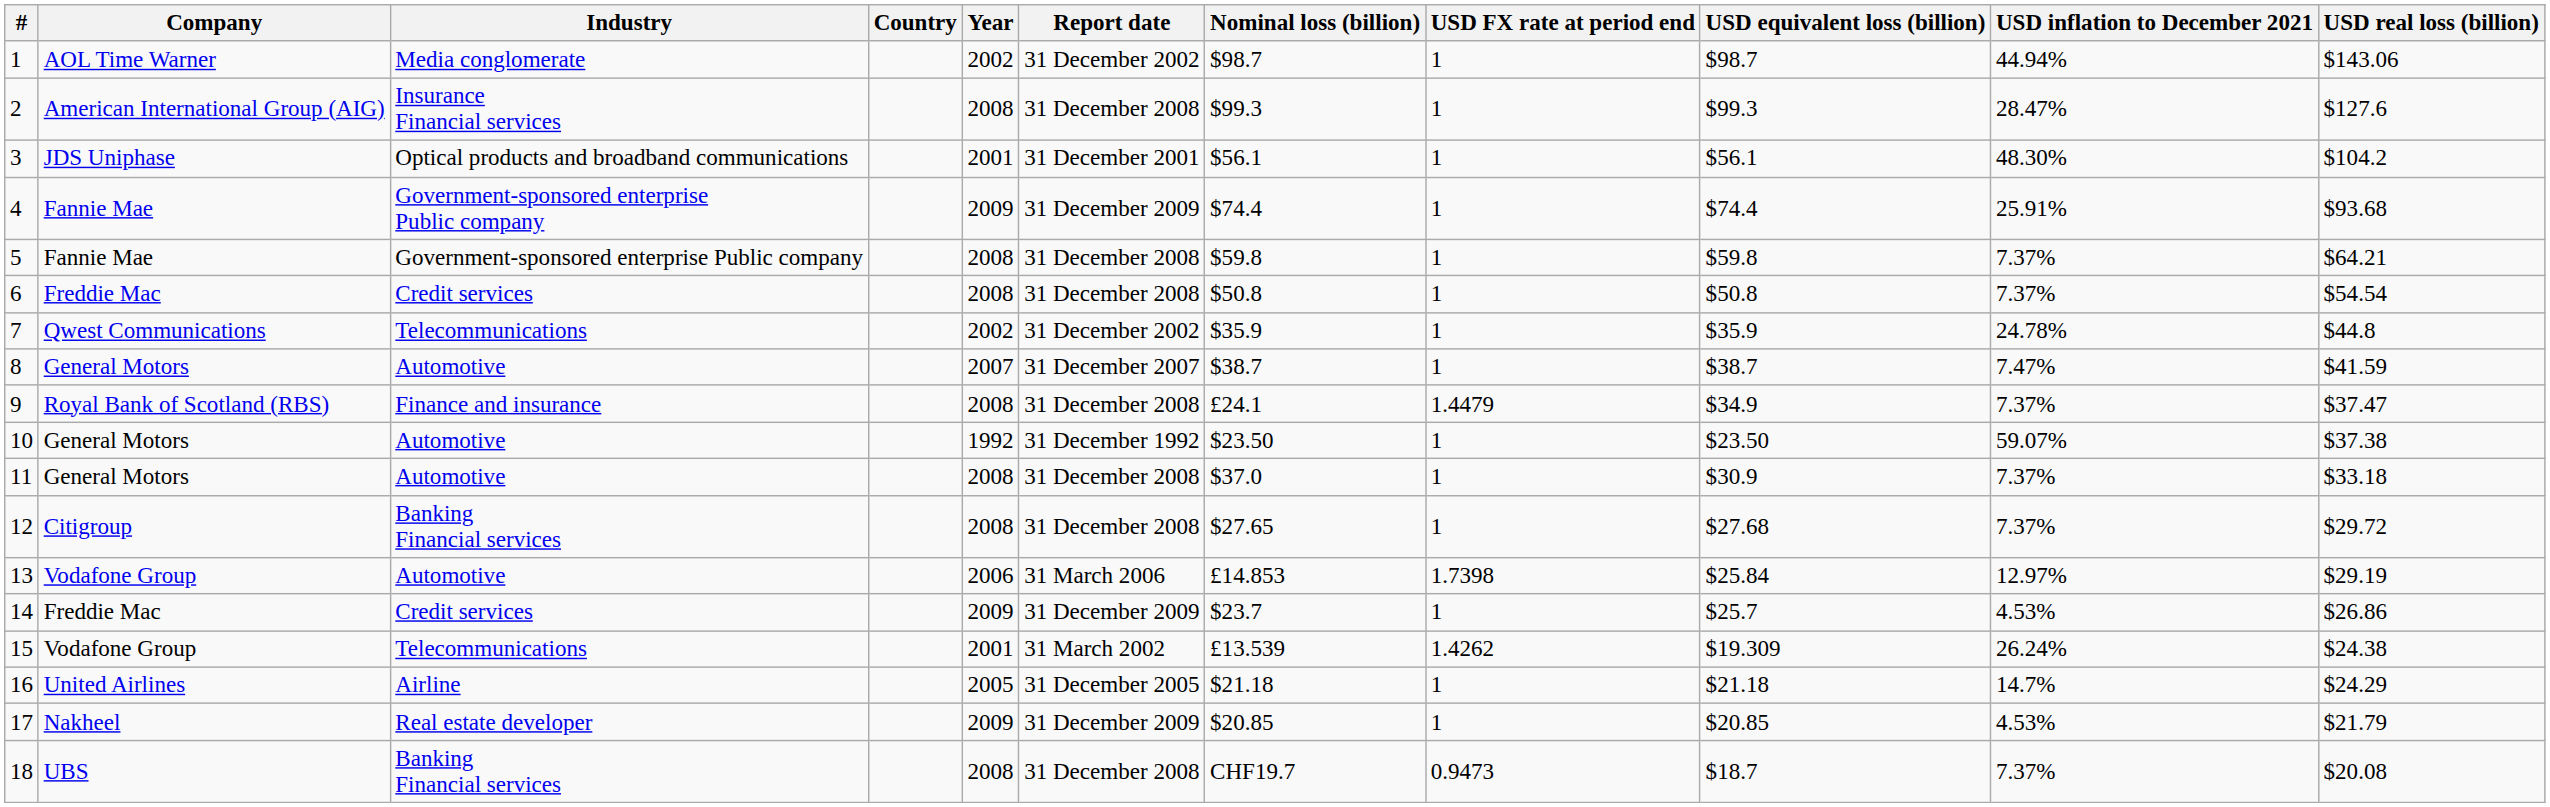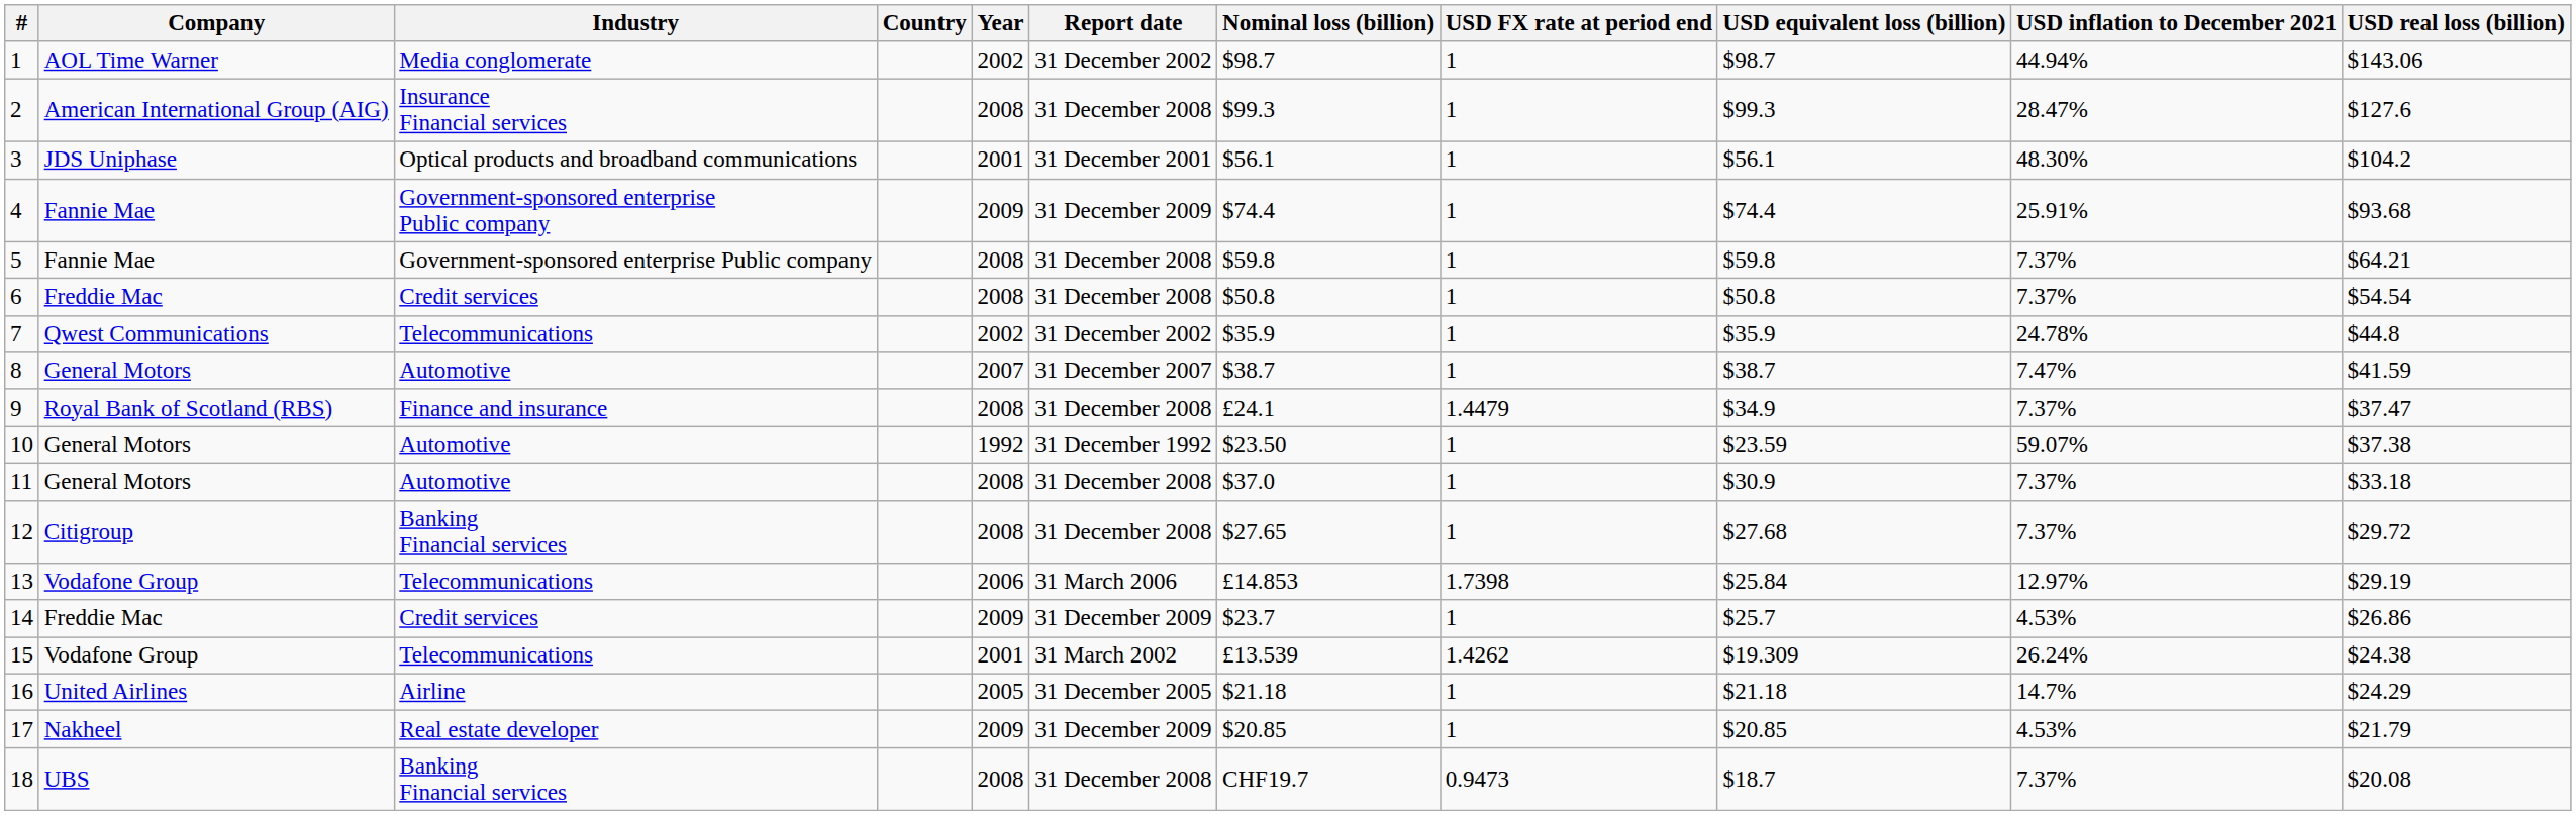10 | USD equivalent loss (billion): $23.50 -> $23.59
13 | Industry: Automotive -> Telecommunications
